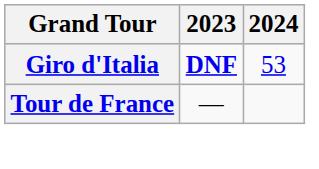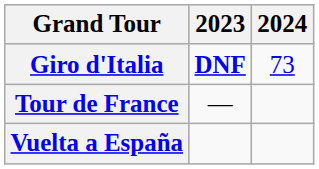Giro d'Italia | 2024: 53 -> 73
+ row: Vuelta a España
